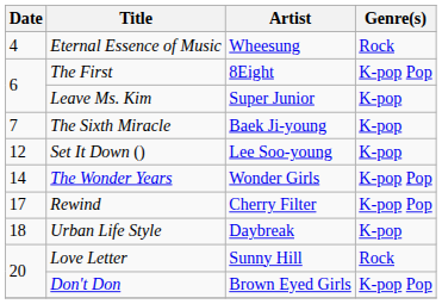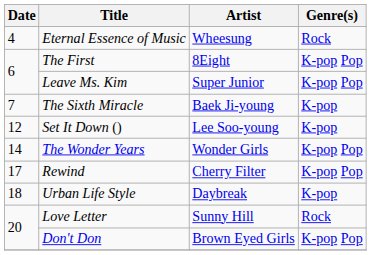Leave Ms. Kim | Genre(s): K-pop -> K-pop Pop
